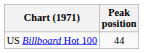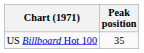US Billboard Hot 100 | Peak position: 44 -> 35
